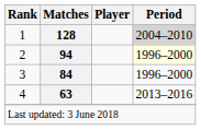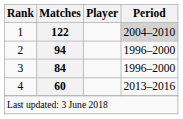1 | Matches: 128 -> 122
2 | Period: lightyellow background -> no background
4 | Matches: 63 -> 60
